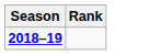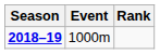+ column: Event | 1000m
